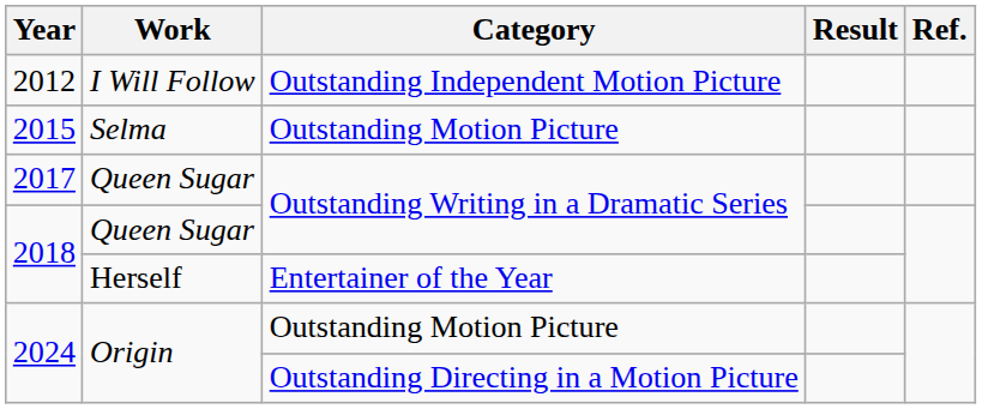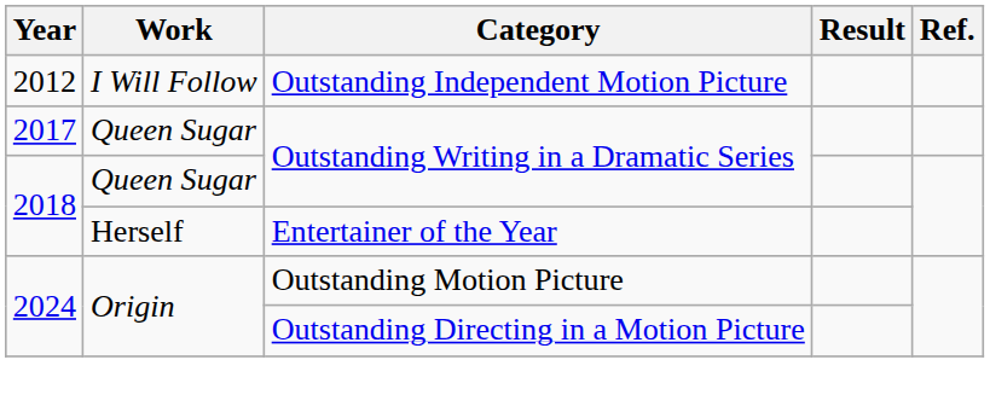- row: 2015 | Selma | Outstanding Motion Picture
